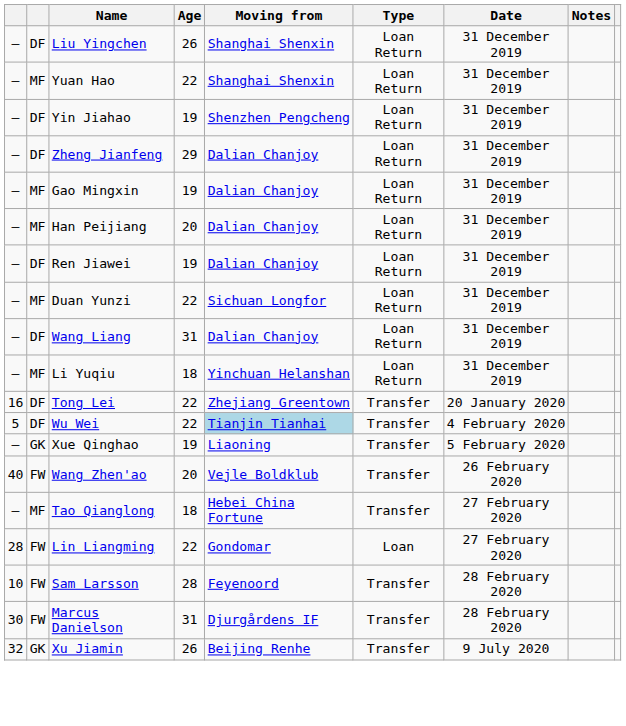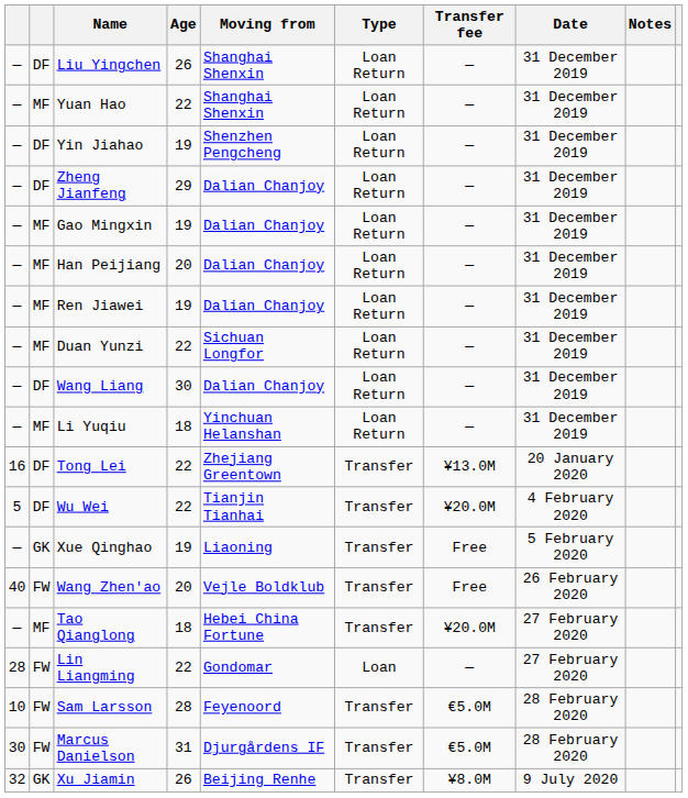+ column: Transfer fee | — | — | — | — | — | — | — | — | — | — | ¥13.0M | ¥20.0M | Free | Free | ¥20.0M | — | €5.0M | €5.0M | ¥8.0M
Ren Jiawei | column 2: DF -> MF
Wang Liang | Age: 31 -> 30
Wu Wei | Moving from: lightblue background -> no background
